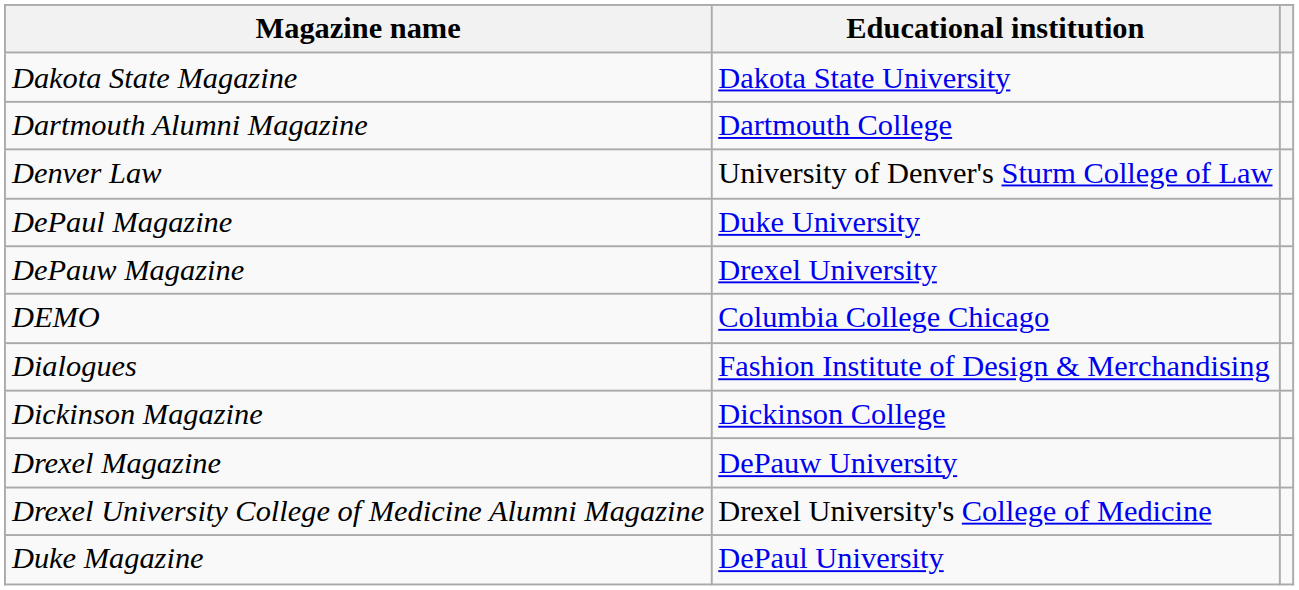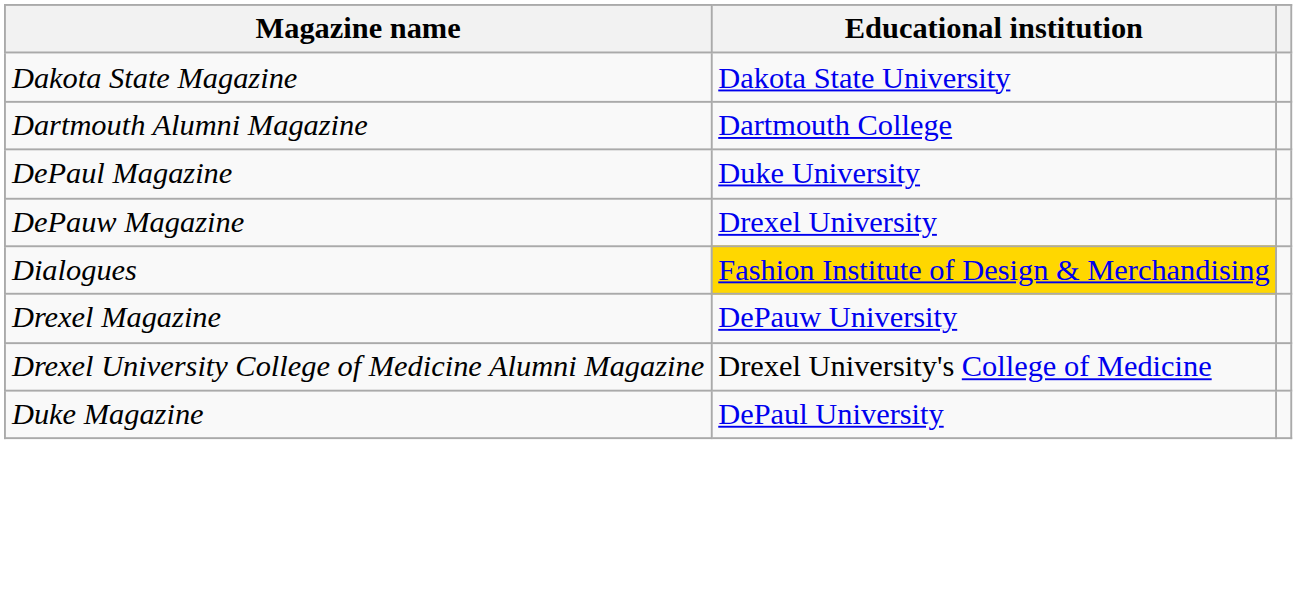- row: Denver Law | University of Denver's Sturm College of Law
- row: DEMO | Columbia College Chicago
Dialogues | Educational institution: no background -> gold background
- row: Dickinson Magazine | Dickinson College
